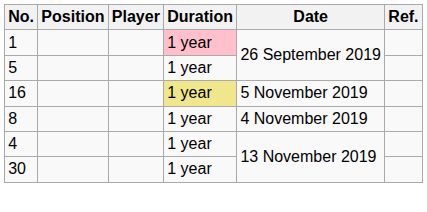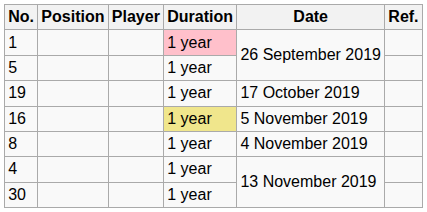+ row: 19 | 1 year | 17 October 2019
